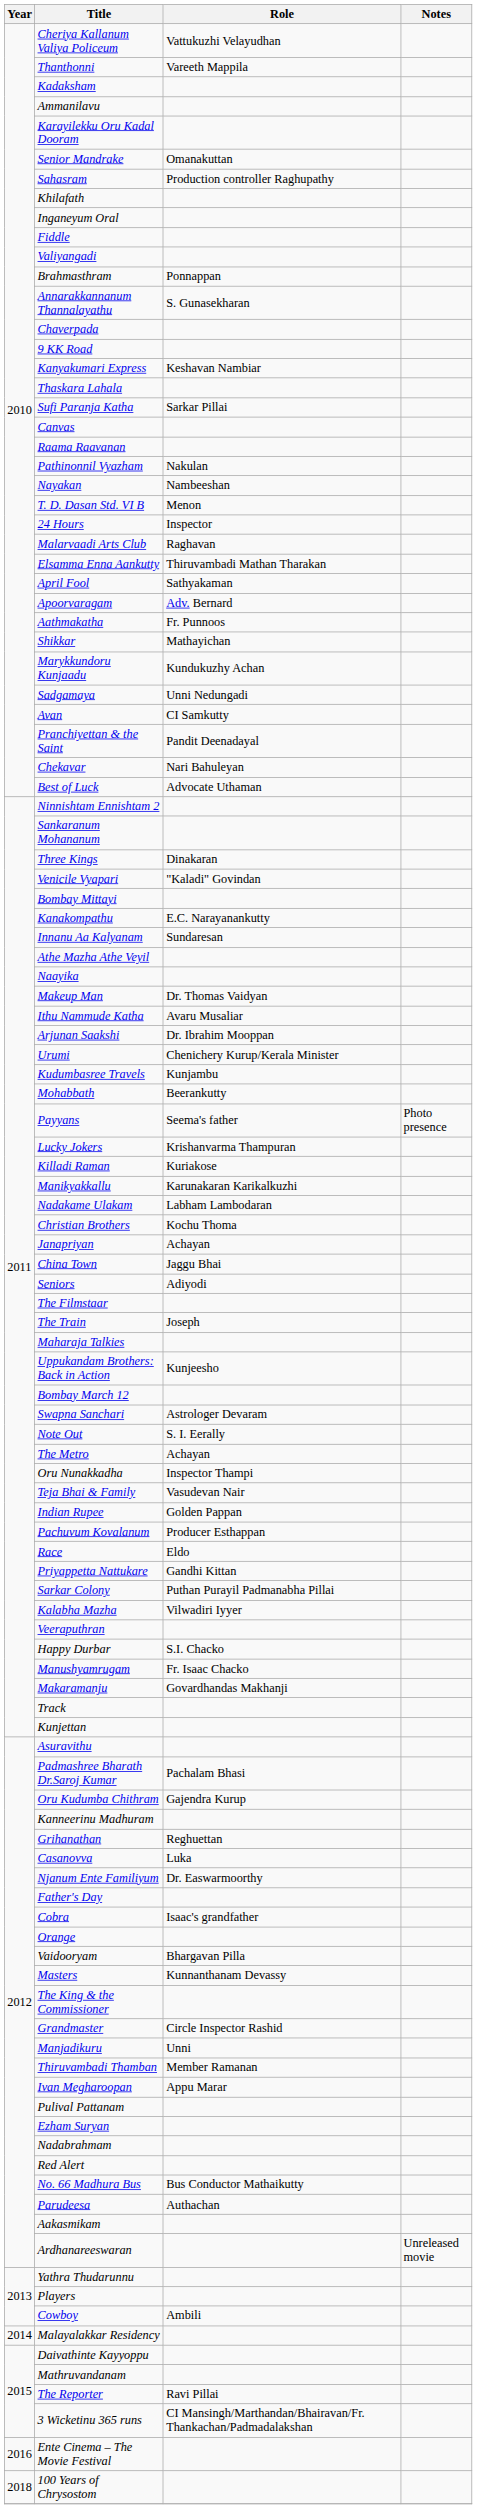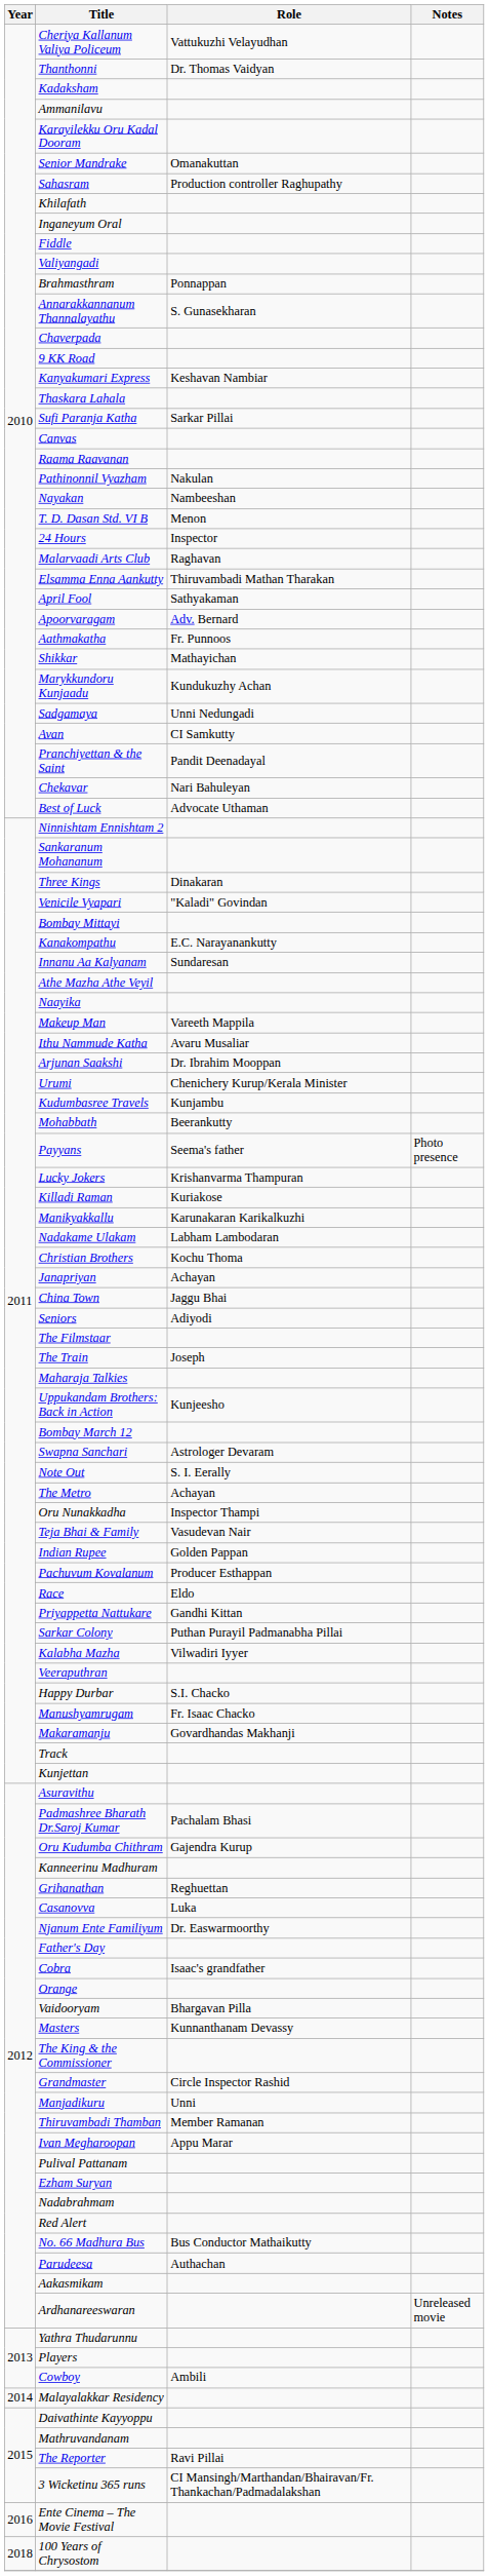Thanthonni | Role: Vareeth Mappila -> Dr. Thomas Vaidyan
Makeup Man | Role: Dr. Thomas Vaidyan -> Vareeth Mappila
